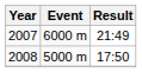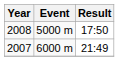rows swapped: 2007 <-> 2008
